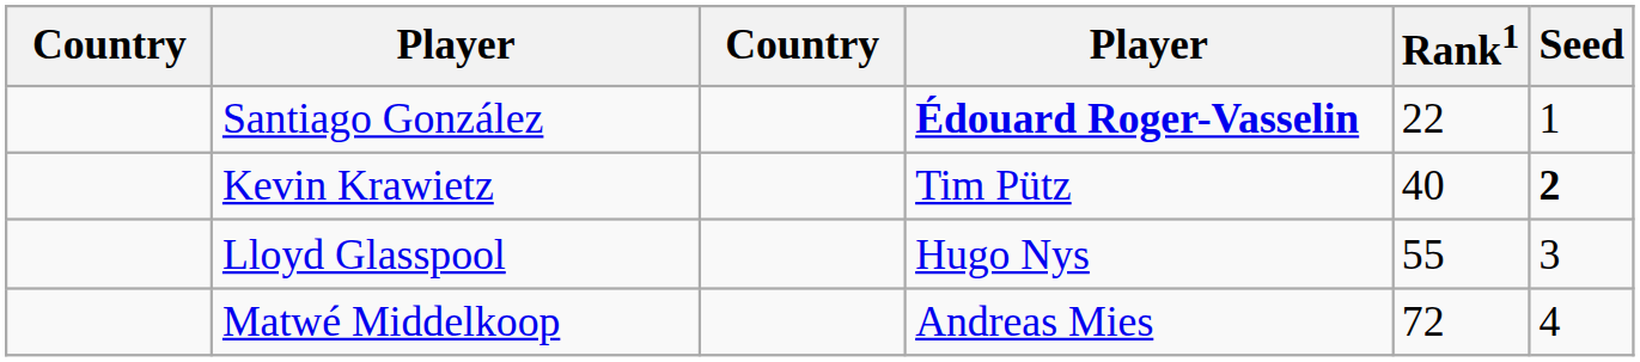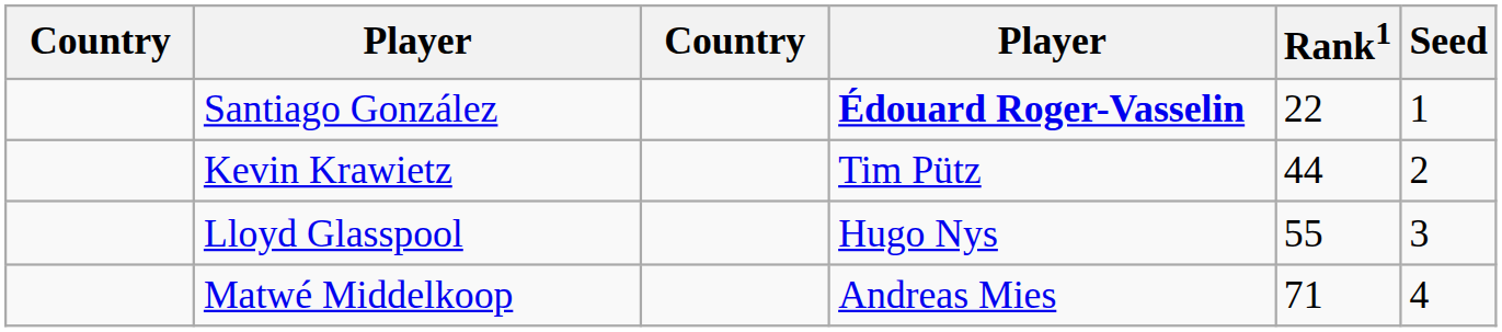Kevin Krawietz | Rank1: 40 -> 44
Kevin Krawietz | Seed: bold -> normal
Matwé Middelkoop | Rank1: 72 -> 71
